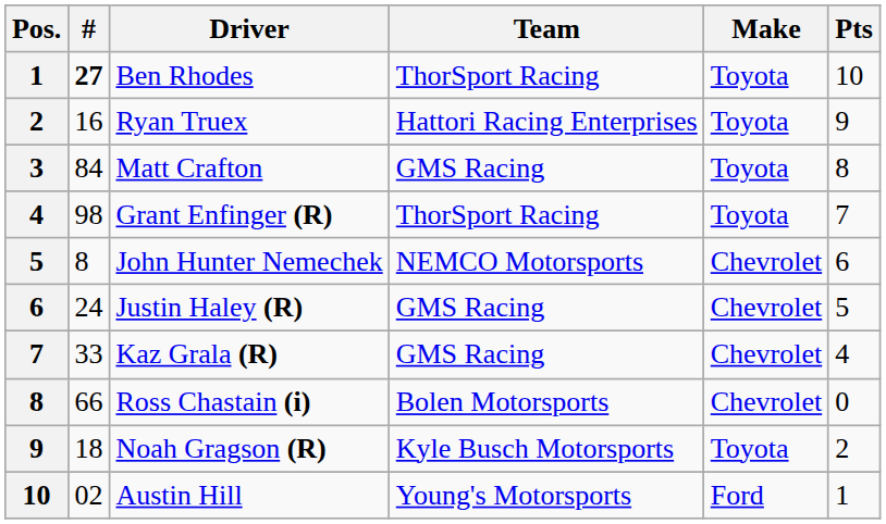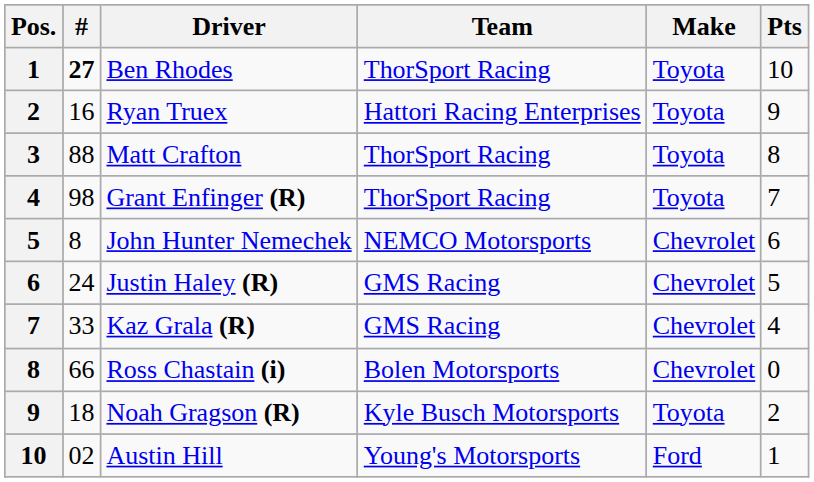Matt Crafton | #: 84 -> 88
Matt Crafton | Team: GMS Racing -> ThorSport Racing
